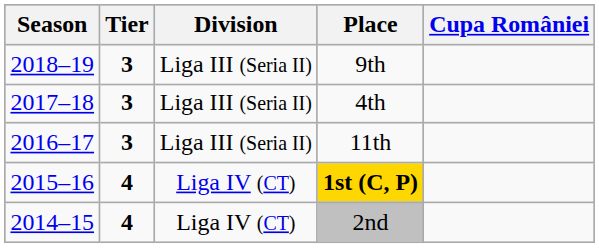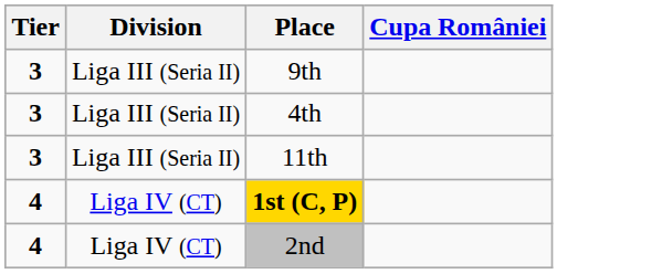- column: Season | 2018–19 | 2017–18 | 2016–17 | 2015–16 | 2014–15
